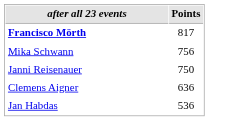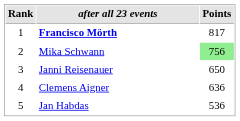+ column: Rank | 1 | 2 | 3 | 4 | 5
Mika Schwann | Points: no background -> lightgreen background
Janni Reisenauer | Points: 750 -> 650
